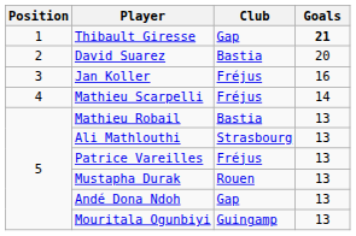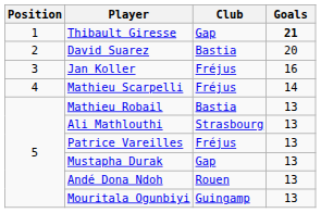Mustapha Durak | Club: Rouen -> Gap
Andé Dona Ndoh | Club: Gap -> Rouen
